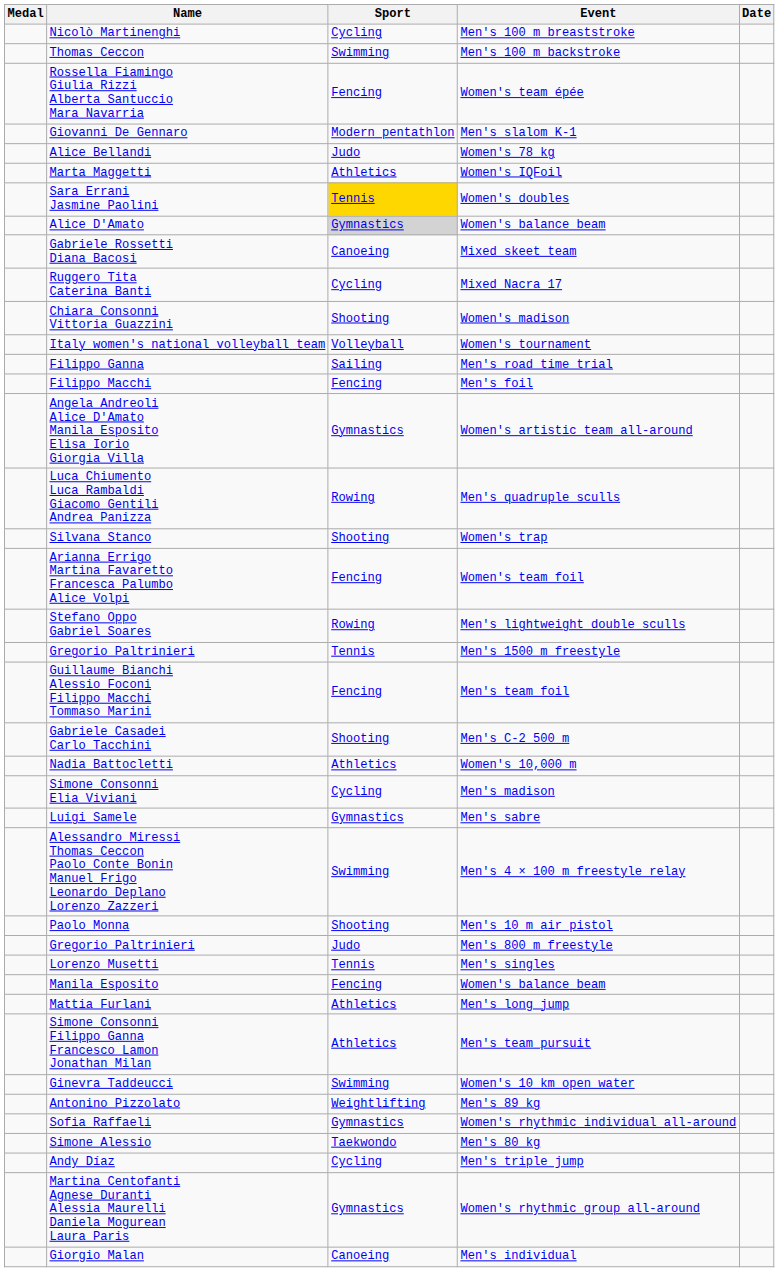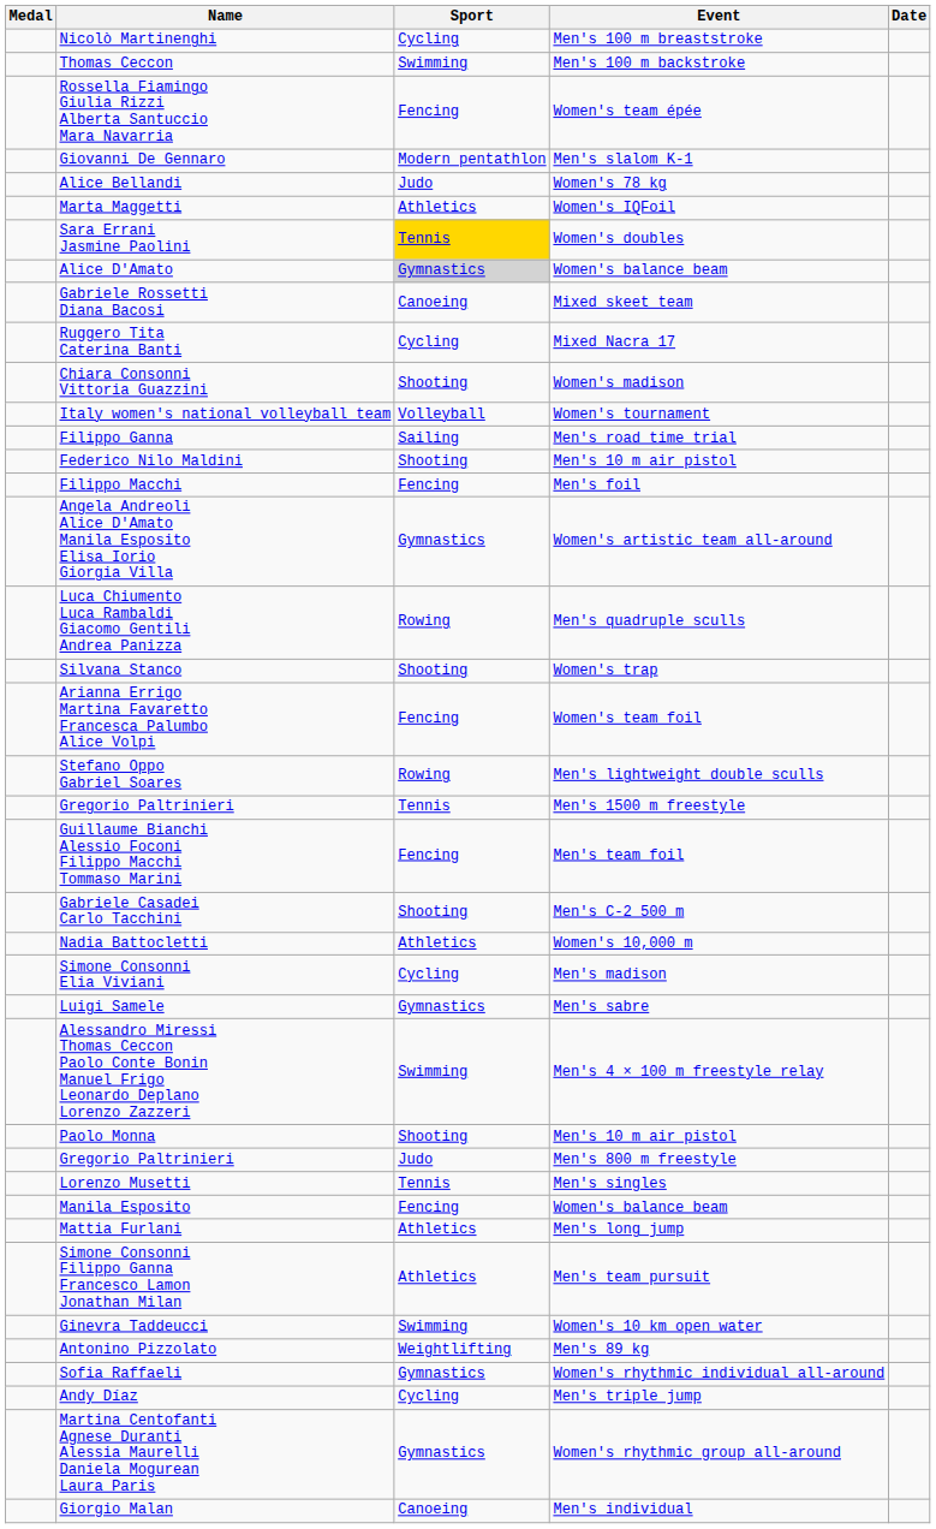+ row: Federico Nilo Maldini | Shooting | Men's 10 m air pistol
- row: Simone Alessio | Taekwondo | Men's 80 kg
